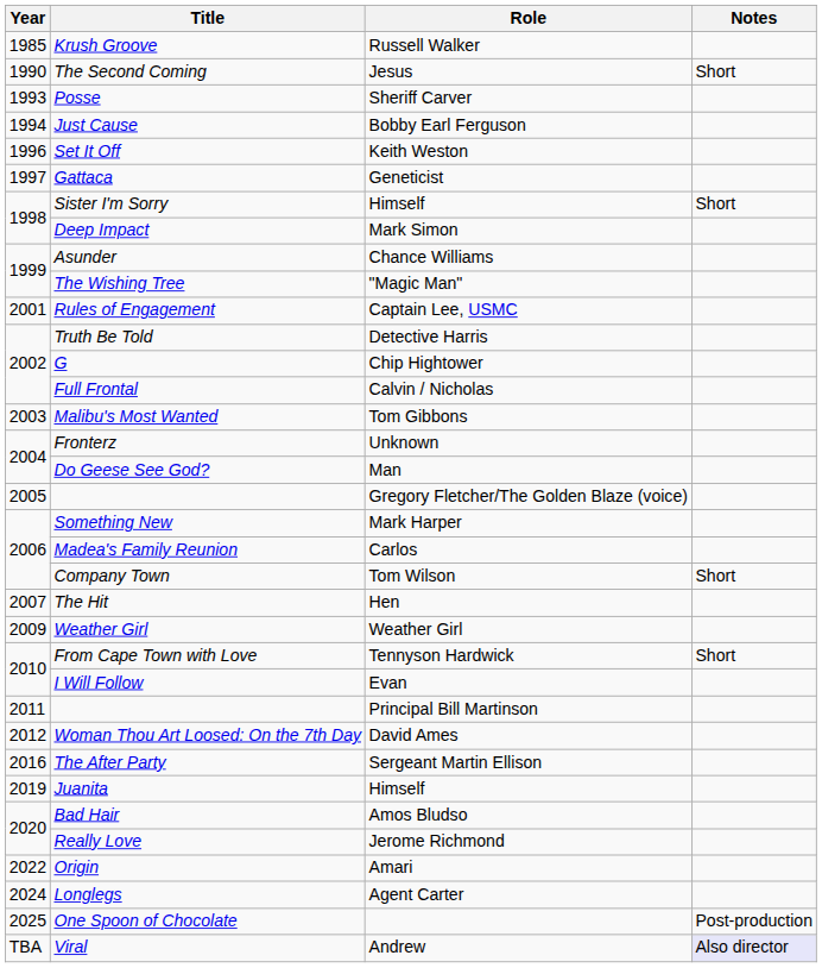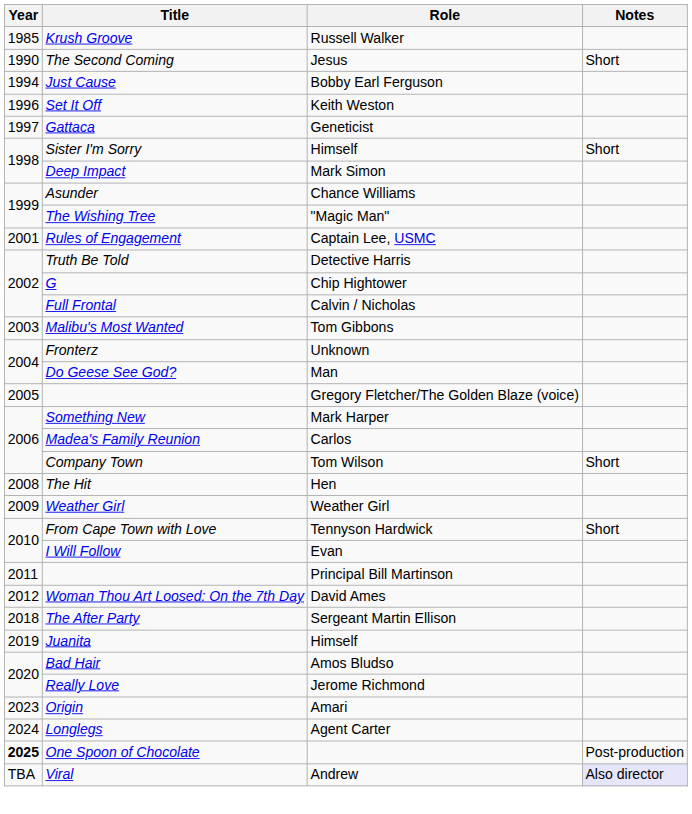- row: 1993 | Posse | Sheriff Carver
The Hit | Year: 2007 -> 2008
The After Party | Year: 2016 -> 2018
Origin | Year: 2022 -> 2023
One Spoon of Chocolate | Year: normal -> bold
